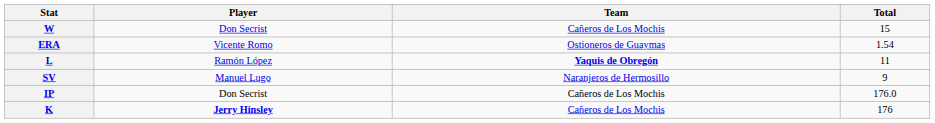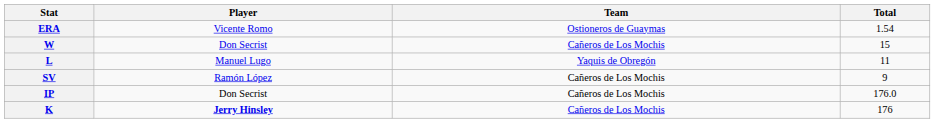rows swapped: ERA <-> W
L | Player: Ramón López -> Manuel Lugo
L | Team: bold -> normal
SV | Player: Manuel Lugo -> Ramón López
SV | Team: Naranjeros de Hermosillo -> Cañeros de Los Mochis
